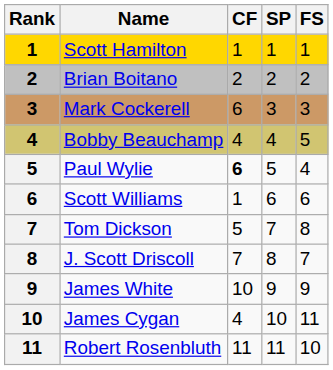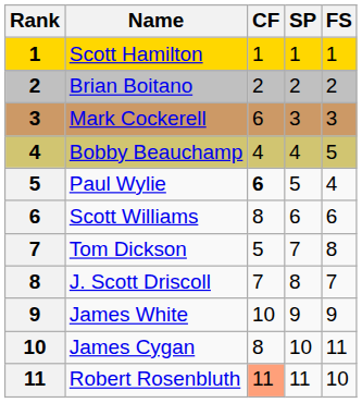Scott Williams | CF: 1 -> 8
James Cygan | CF: 4 -> 8
Robert Rosenbluth | CF: no background -> lightsalmon background
